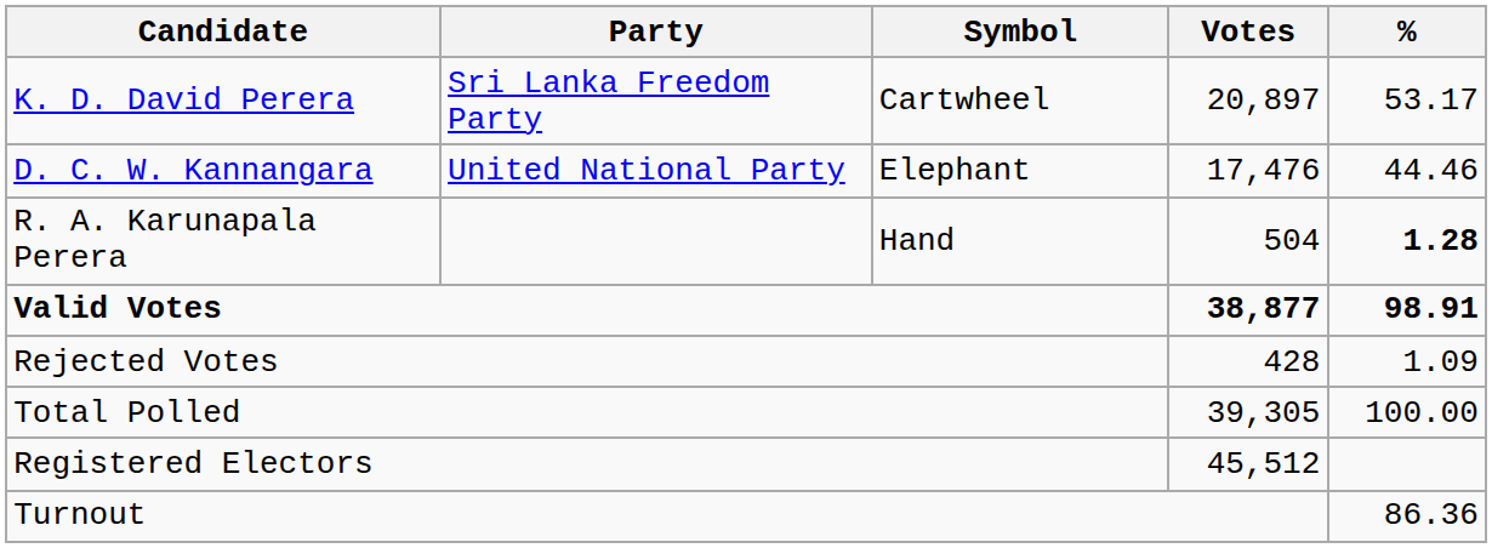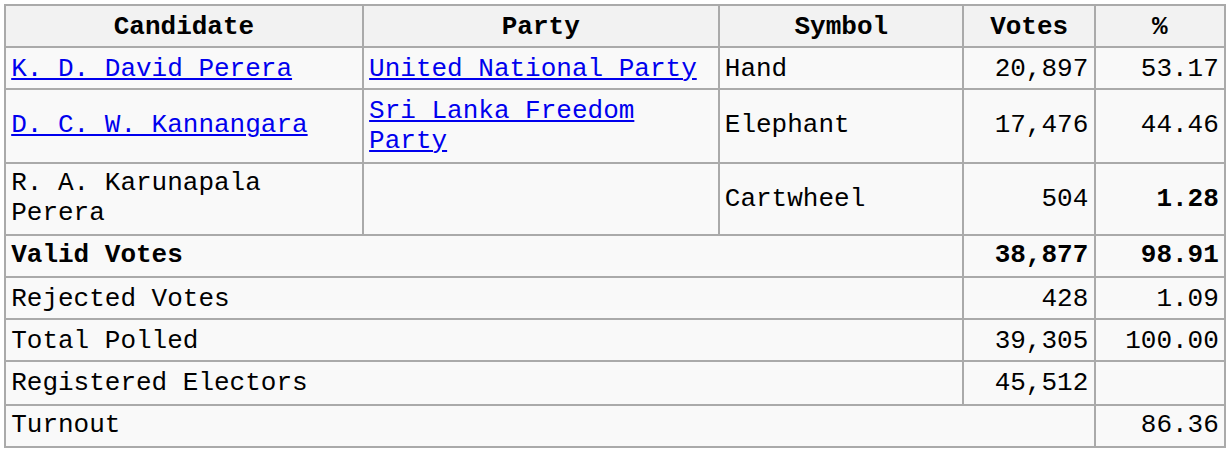K. D. David Perera | Party: Sri Lanka Freedom Party -> United National Party
K. D. David Perera | Symbol: Cartwheel -> Hand
D. C. W. Kannangara | Party: United National Party -> Sri Lanka Freedom Party
R. A. Karunapala Perera | Symbol: Hand -> Cartwheel
